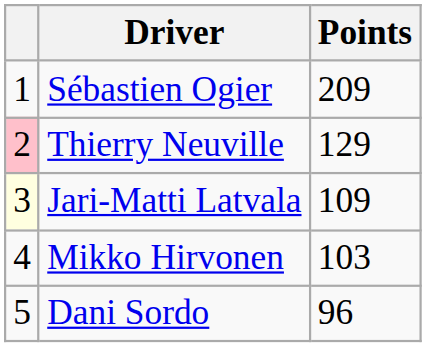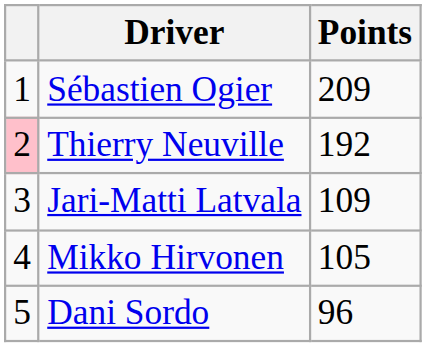Thierry Neuville | Points: 129 -> 192
Jari-Matti Latvala | column 1: lightyellow background -> no background
Mikko Hirvonen | Points: 103 -> 105
